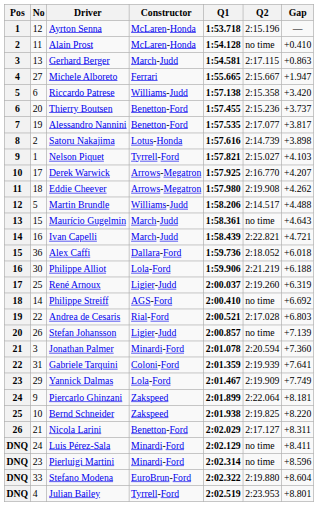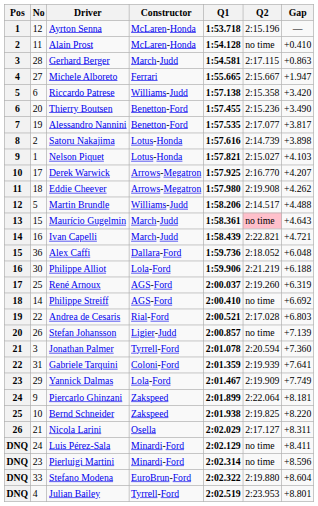Gerhard Berger | No: 13 -> 28
Thierry Boutsen | Gap: +3.737 -> +3.490
Nelson Piquet | Constructor: Tyrrell-Ford -> Lotus-Honda
Maurício Gugelmin | Q2: no background -> pink background
Alex Caffi | Gap: +6.018 -> +6.048
René Arnoux | Constructor: Ligier-Judd -> AGS-Ford
Jonathan Palmer | Constructor: Minardi-Ford -> Tyrrell-Ford
Nicola Larini | Constructor: Benetton-Ford -> Osella
